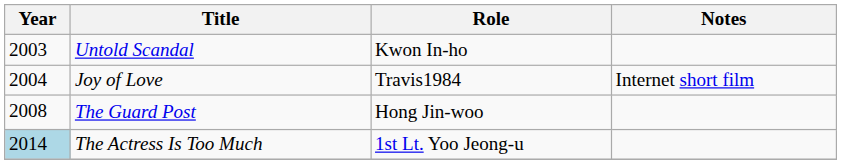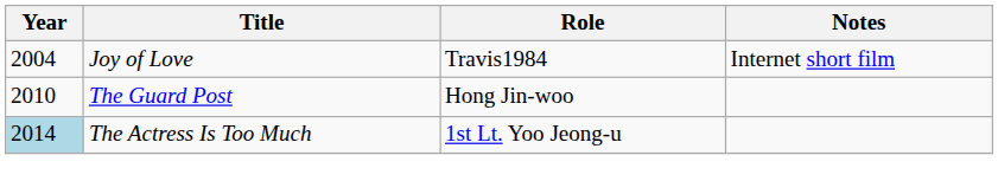- row: 2003 | Untold Scandal | Kwon In-ho
The Guard Post | Year: 2008 -> 2010
